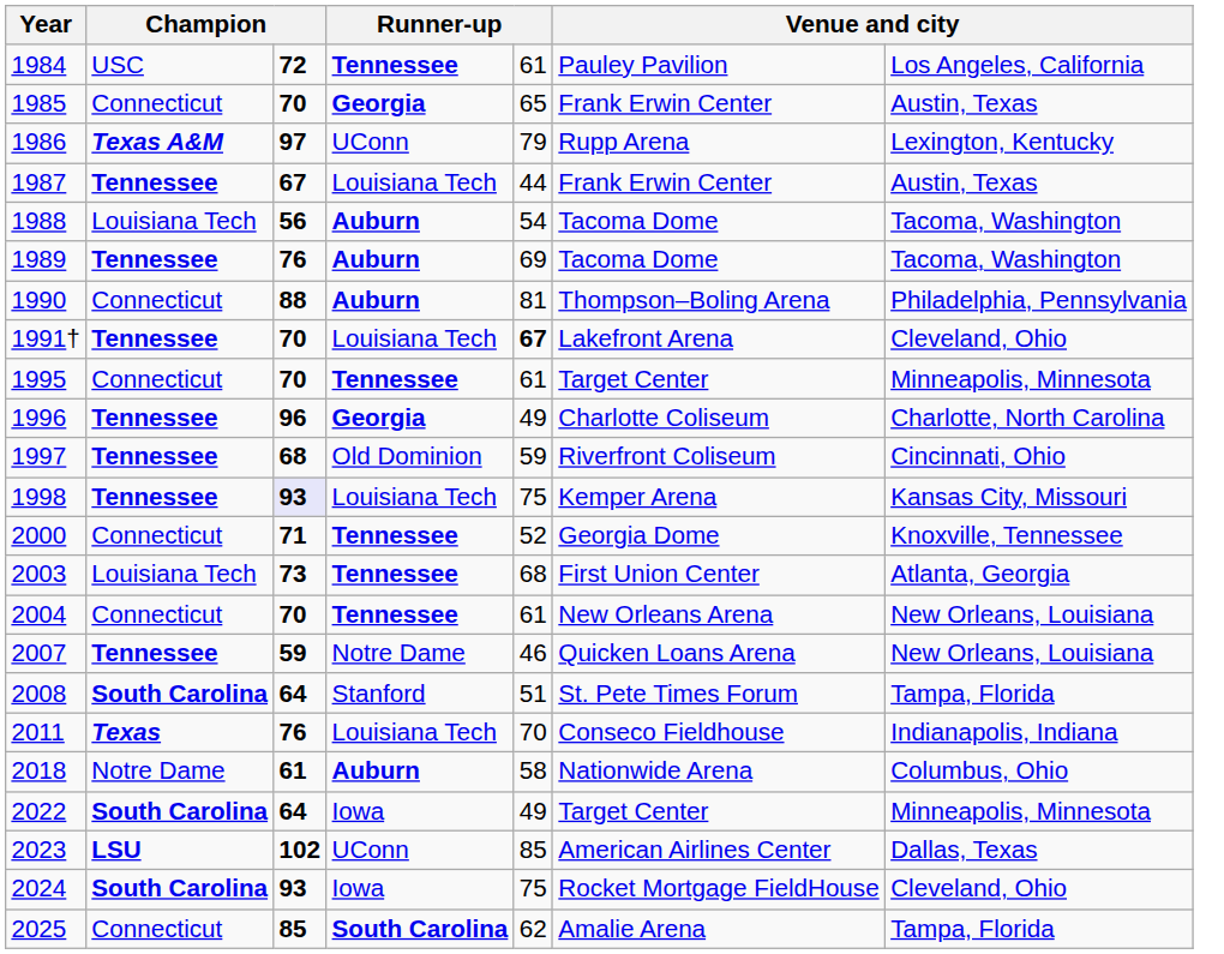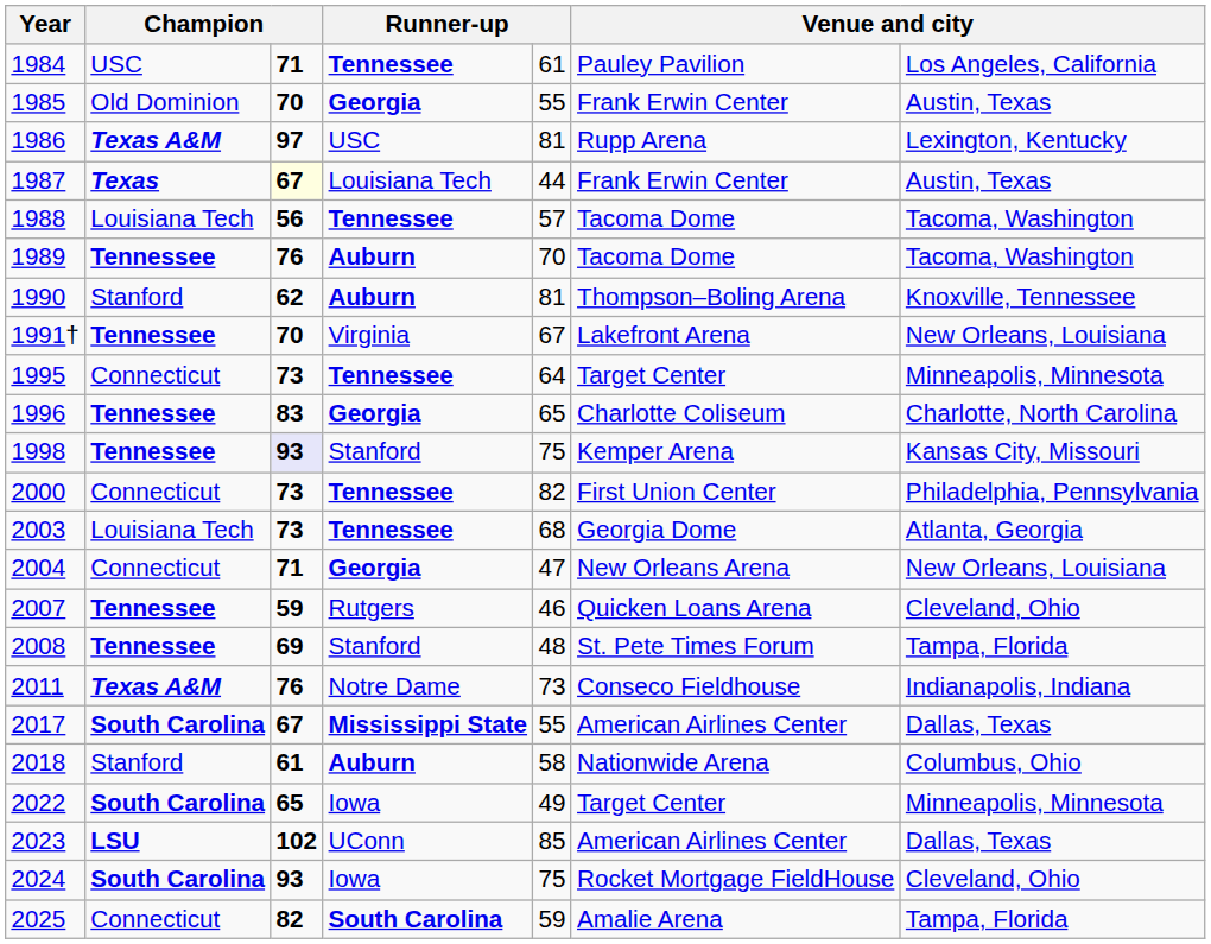1984 | column 3: 72 -> 71
1985 | column 2: Connecticut -> Old Dominion
1985 | column 5: 65 -> 55
1986 | column 4: UConn -> USC
1986 | column 5: 79 -> 81
1987 | column 2: Tennessee -> Texas
1987 | column 3: no background -> lightyellow background
1988 | column 4: Auburn -> Tennessee
1988 | column 5: 54 -> 57
1989 | column 5: 69 -> 70
1990 | column 2: Connecticut -> Stanford
1990 | column 3: 88 -> 62
1990 | column 7: Philadelphia, Pennsylvania -> Knoxville, Tennessee
1991† | column 4: Louisiana Tech -> Virginia
1991† | column 5: bold -> normal
1991† | column 7: Cleveland, Ohio -> New Orleans, Louisiana
1995 | column 3: 70 -> 73
1995 | column 5: 61 -> 64
1996 | column 3: 96 -> 83
1996 | column 5: 49 -> 65
- row: 1997 | Tennessee | 68 | Old Dominion | 59 | Riverfront Coliseum | Cincinnati, Ohio
1998 | column 4: Louisiana Tech -> Stanford
2000 | column 3: 71 -> 73
2000 | column 5: 52 -> 82
2000 | column 6: Georgia Dome -> First Union Center
2000 | column 7: Knoxville, Tennessee -> Philadelphia, Pennsylvania
2003 | column 6: First Union Center -> Georgia Dome
2004 | column 3: 70 -> 71
2004 | column 4: Tennessee -> Georgia
2004 | column 5: 61 -> 47
2007 | column 4: Notre Dame -> Rutgers
2007 | column 7: New Orleans, Louisiana -> Cleveland, Ohio
2008 | column 2: South Carolina -> Tennessee
2008 | column 3: 64 -> 69
2008 | column 5: 51 -> 48
2011 | column 2: Texas -> Texas A&M
2011 | column 4: Louisiana Tech -> Notre Dame
2011 | column 5: 70 -> 73
+ row: 2017 | South Carolina | 67 | Mississippi State | 55 | American Airlines Center | Dallas, Texas
2018 | column 2: Notre Dame -> Stanford
2022 | column 3: 64 -> 65
2025 | column 3: 85 -> 82
2025 | column 5: 62 -> 59
